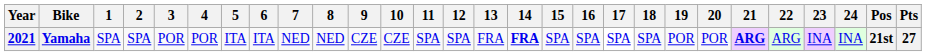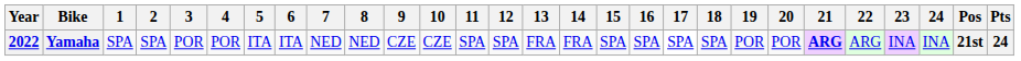Yamaha | Year: 2021 -> 2022
Yamaha | 14: bold -> normal
Yamaha | Pts: 27 -> 24
